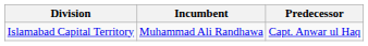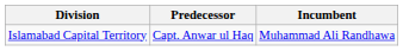columns swapped: Incumbent <-> Predecessor
